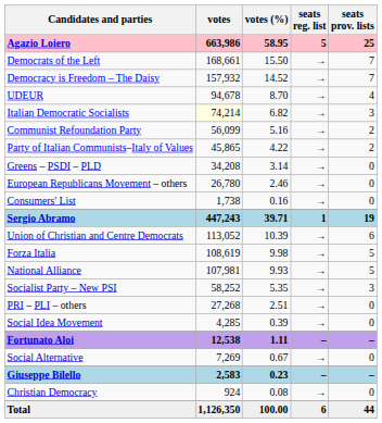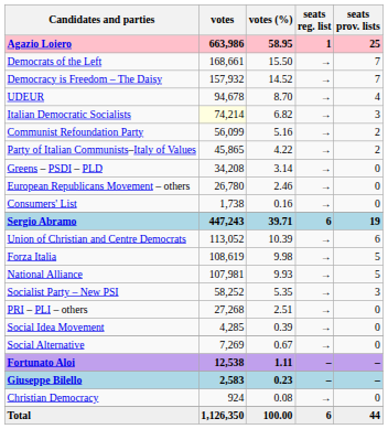Agazio Loiero | seats reg. list: 5 -> 1
Sergio Abramo | seats reg. list: 1 -> 6
rows swapped: Fortunato Aloi <-> Social Alternative
